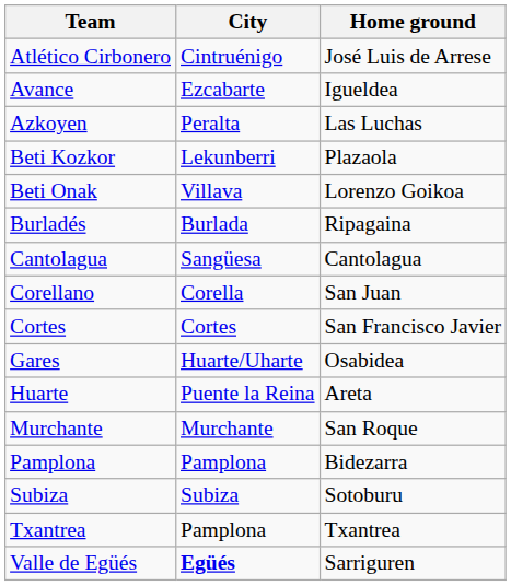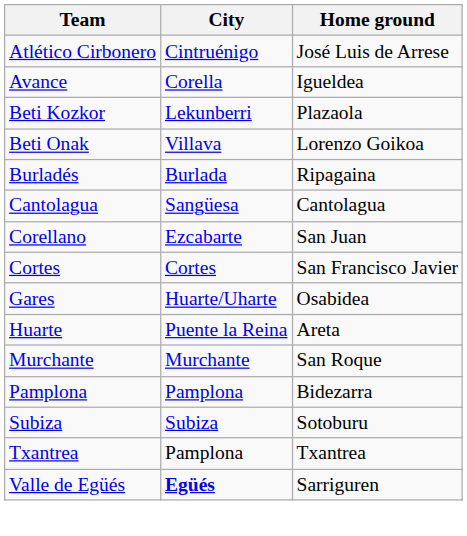Avance | City: Ezcabarte -> Corella
- row: Azkoyen | Peralta | Las Luchas
Corellano | City: Corella -> Ezcabarte
